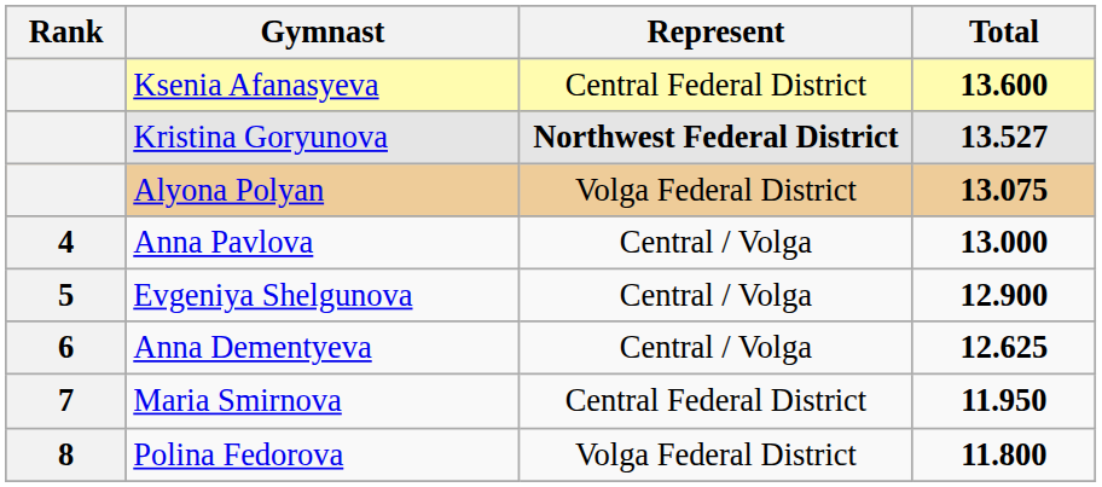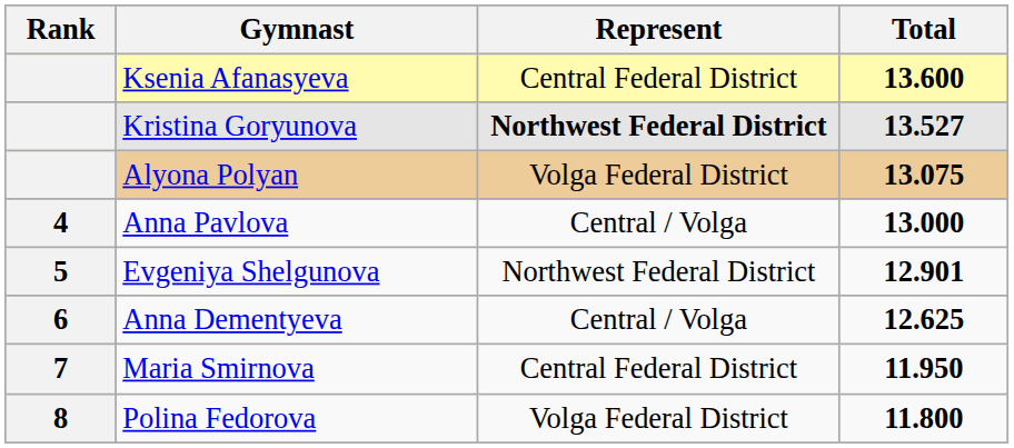Evgeniya Shelgunova | Represent: Central / Volga -> Northwest Federal District
Evgeniya Shelgunova | Total: 12.900 -> 12.901
